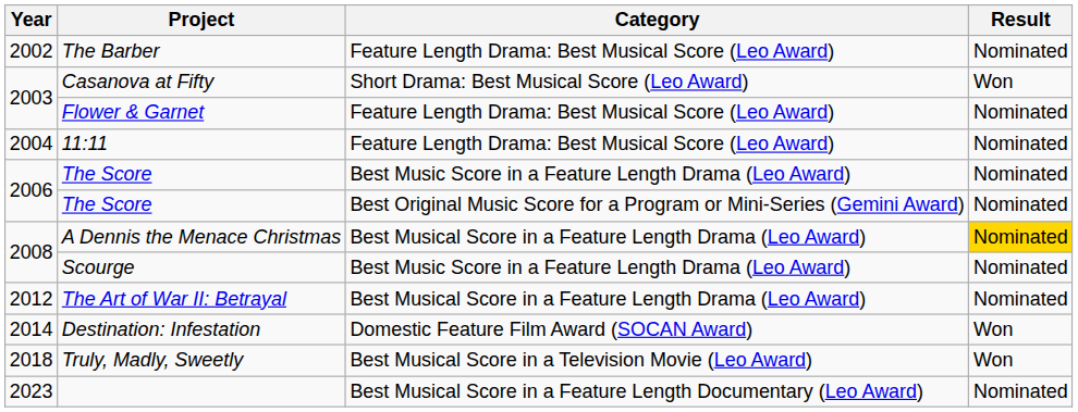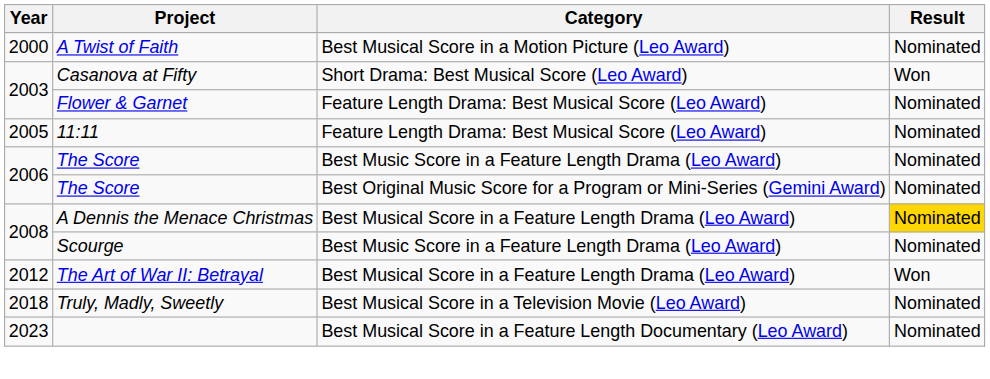+ row: 2000 | A Twist of Faith | Best Musical Score in a Motion Picture (Leo Award) | Nominated
- row: 2002 | The Barber | Feature Length Drama: Best Musical Score (Leo Award) | Nominated
11:11 | Year: 2004 -> 2005
The Art of War II: Betrayal | Result: Nominated -> Won
- row: 2014 | Destination: Infestation | Domestic Feature Film Award (SOCAN Award) | Won
Truly, Madly, Sweetly | Result: Won -> Nominated
